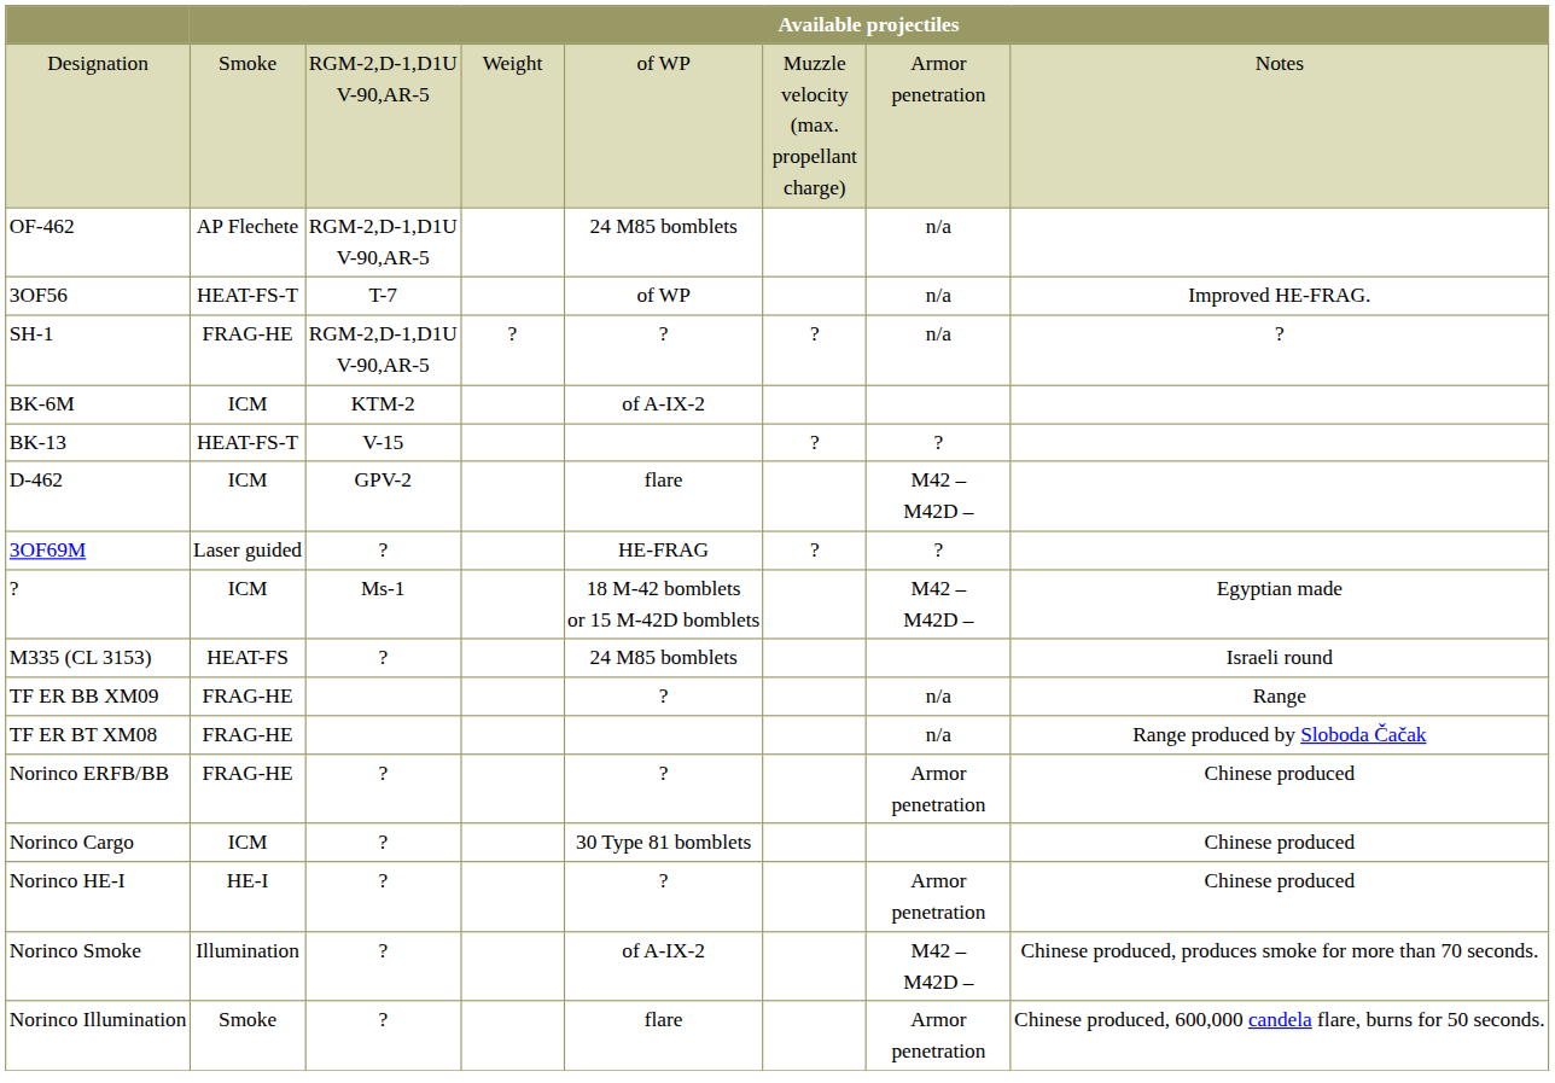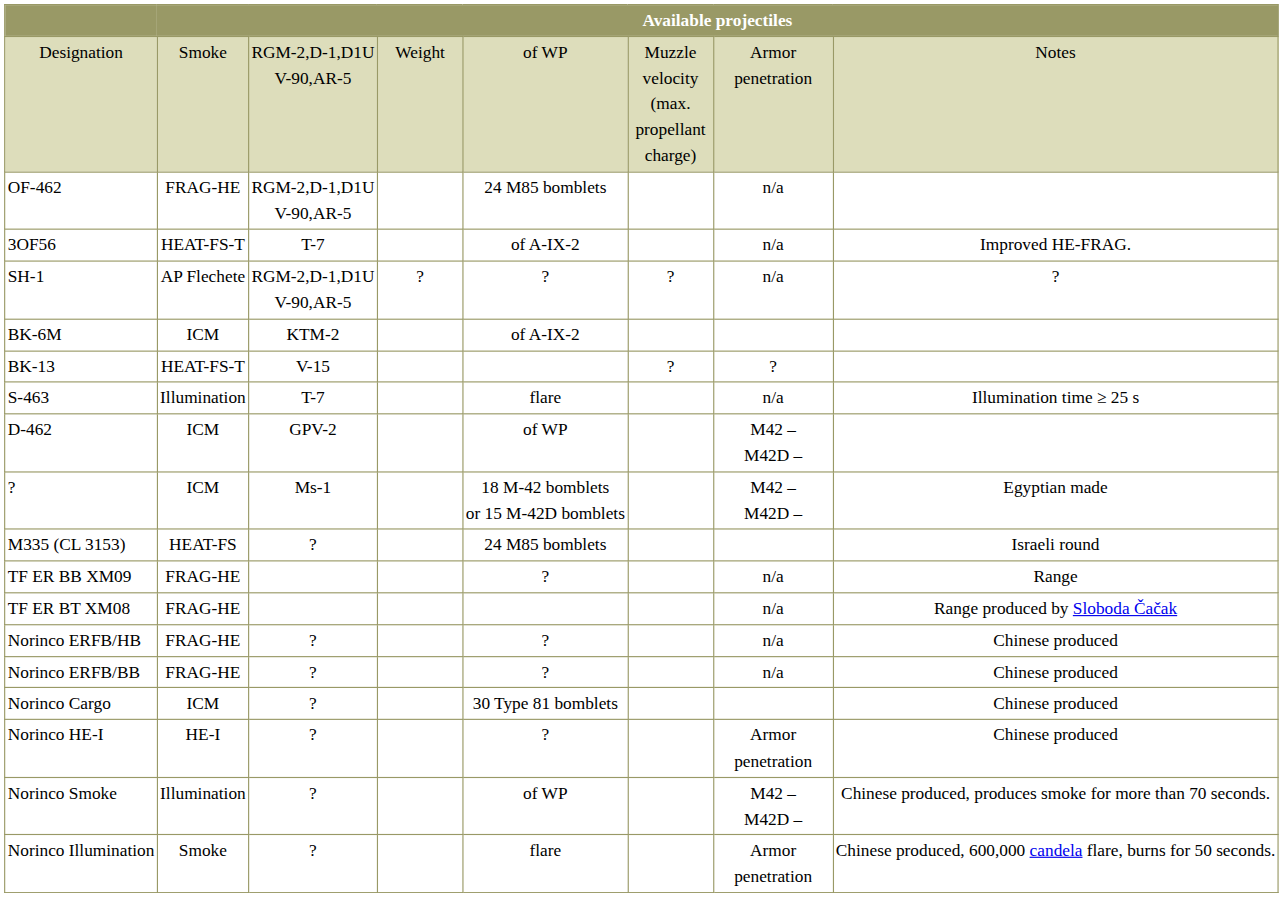OF-462 | column 2: AP Flechete -> FRAG-HE
3OF56 | column 5: of WP -> of A-IX-2
SH-1 | column 2: FRAG-HE -> AP Flechete
+ row: S-463 | Illumination | T-7 | flare | n/a | Illumination time ≥ 25 s
D-462 | column 5: flare -> of WP
- row: 3OF69M | Laser guided | ? | HE-FRAG | ? | ?
+ row: Norinco ERFB/HB | FRAG-HE | ? | ? | n/a | Chinese produced
Norinco ERFB/BB | column 7: Armor penetration -> n/a
Norinco Smoke | column 5: of A-IX-2 -> of WP
